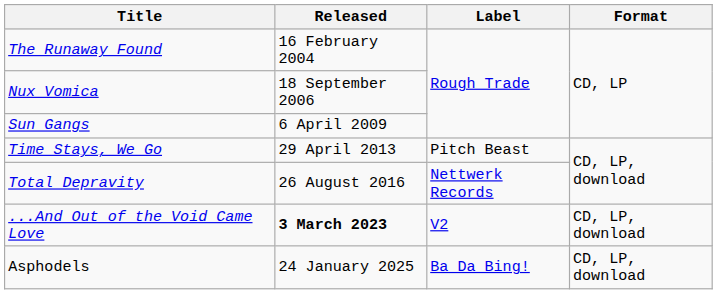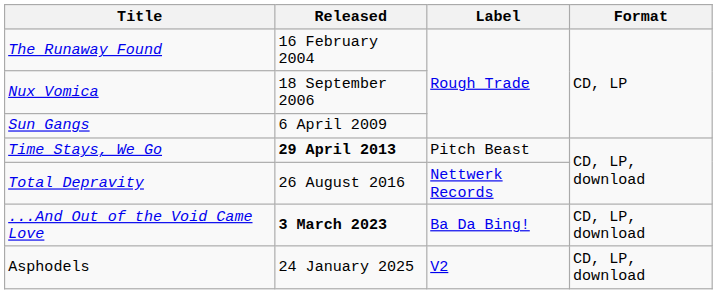Time Stays, We Go | Released: normal -> bold
...And Out of the Void Came Love | Label: V2 -> Ba Da Bing!
Asphodels | Label: Ba Da Bing! -> V2
